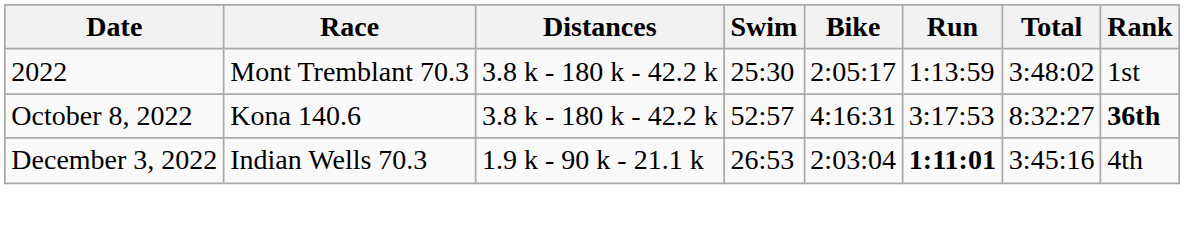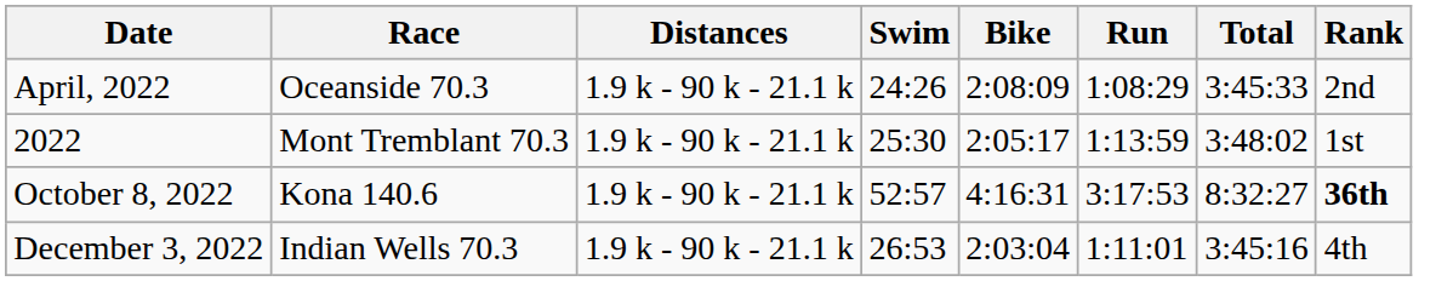+ row: April, 2022 | Oceanside 70.3 | 1.9 k - 90 k - 21.1 k | 24:26 | 2:08:09 | 1:08:29 | 3:45:33 | 2nd
2022 | Distances: 3.8 k - 180 k - 42.2 k -> 1.9 k - 90 k - 21.1 k
October 8, 2022 | Distances: 3.8 k - 180 k - 42.2 k -> 1.9 k - 90 k - 21.1 k
December 3, 2022 | Run: bold -> normal
